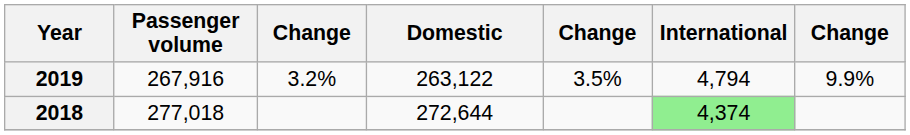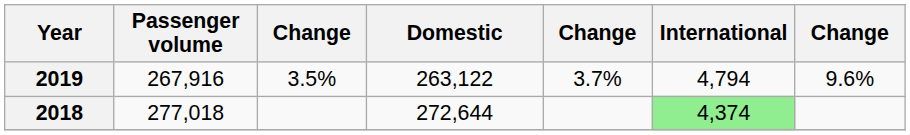2019 | column 3: 3.2% -> 3.5%
2019 | column 5: 3.5% -> 3.7%
2019 | column 7: 9.9% -> 9.6%
